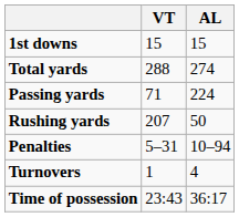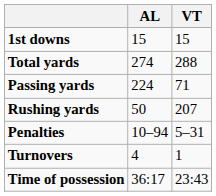columns swapped: AL <-> VT
